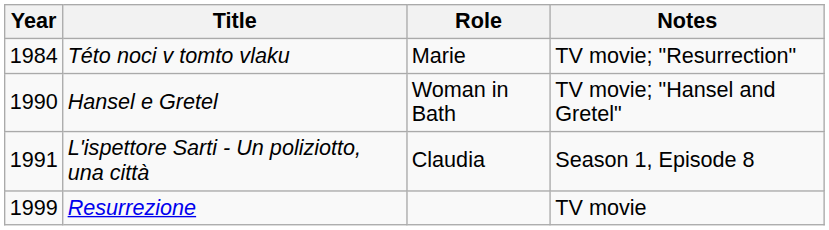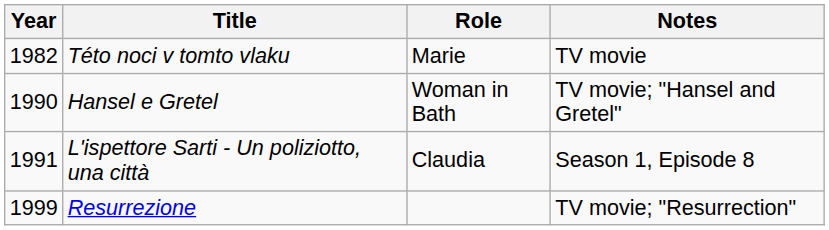Této noci v tomto vlaku | Year: 1984 -> 1982
Této noci v tomto vlaku | Notes: TV movie; "Resurrection" -> TV movie
Resurrezione | Notes: TV movie -> TV movie; "Resurrection"
